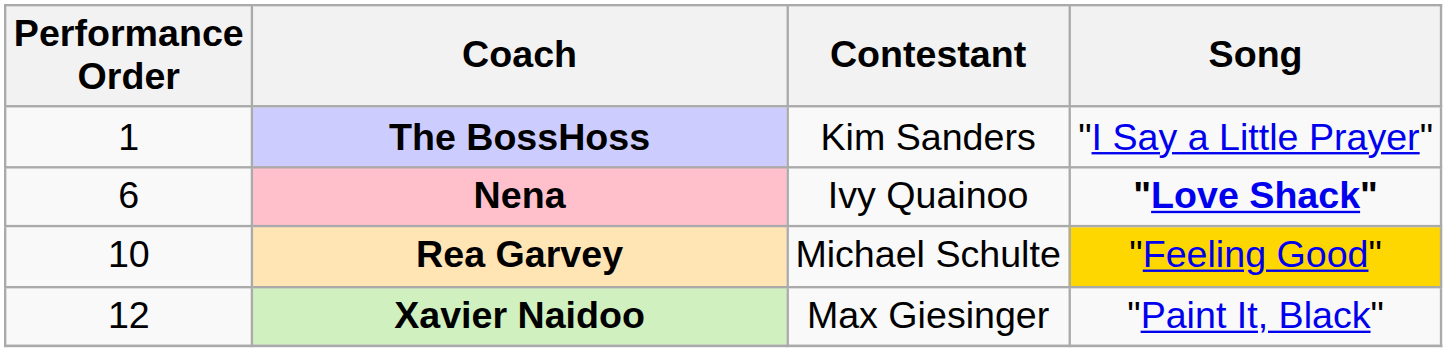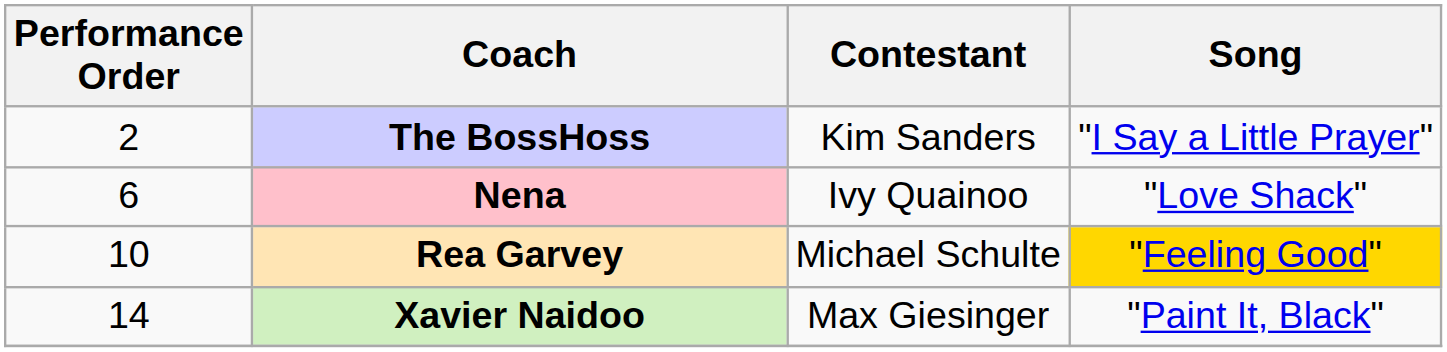The BossHoss | Performance Order: 1 -> 2
Nena | Song: bold -> normal
Xavier Naidoo | Performance Order: 12 -> 14
